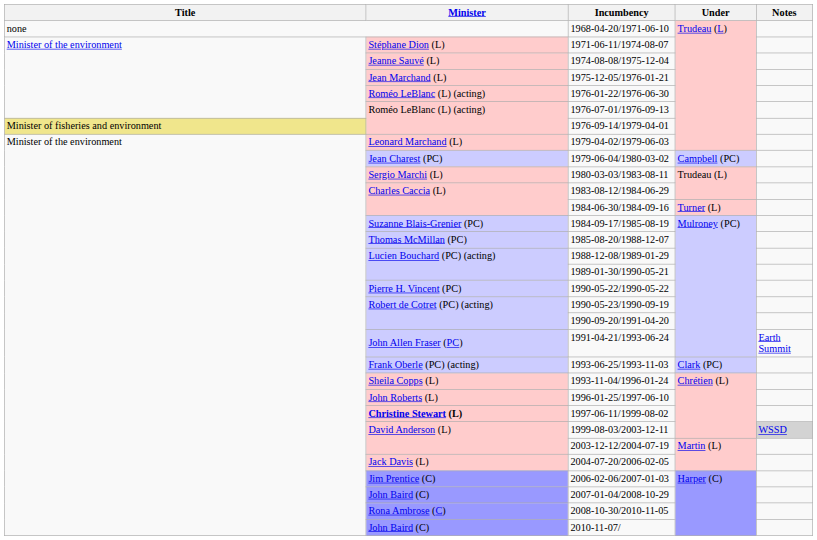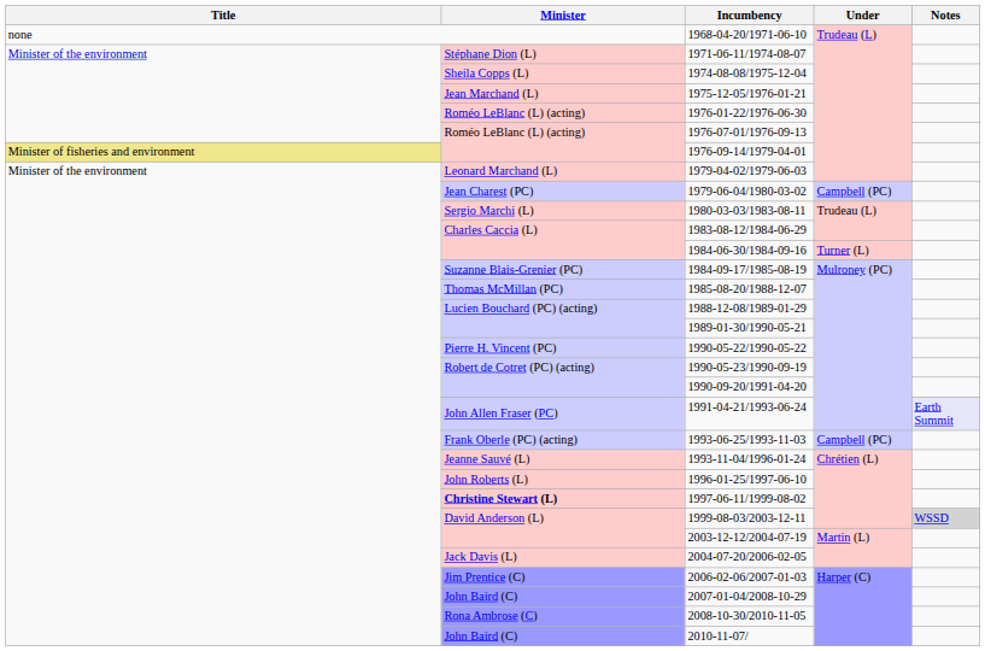1974-08-08/1975-12-04 | Minister: Jeanne Sauvé (L) -> Sheila Copps (L)
1991-04-21/1993-06-24 | Notes: no background -> lavender background
1993-06-25/1993-11-03 | Under: Clark (PC) -> Campbell (PC)
1993-11-04/1996-01-24 | Minister: Sheila Copps (L) -> Jeanne Sauvé (L)
